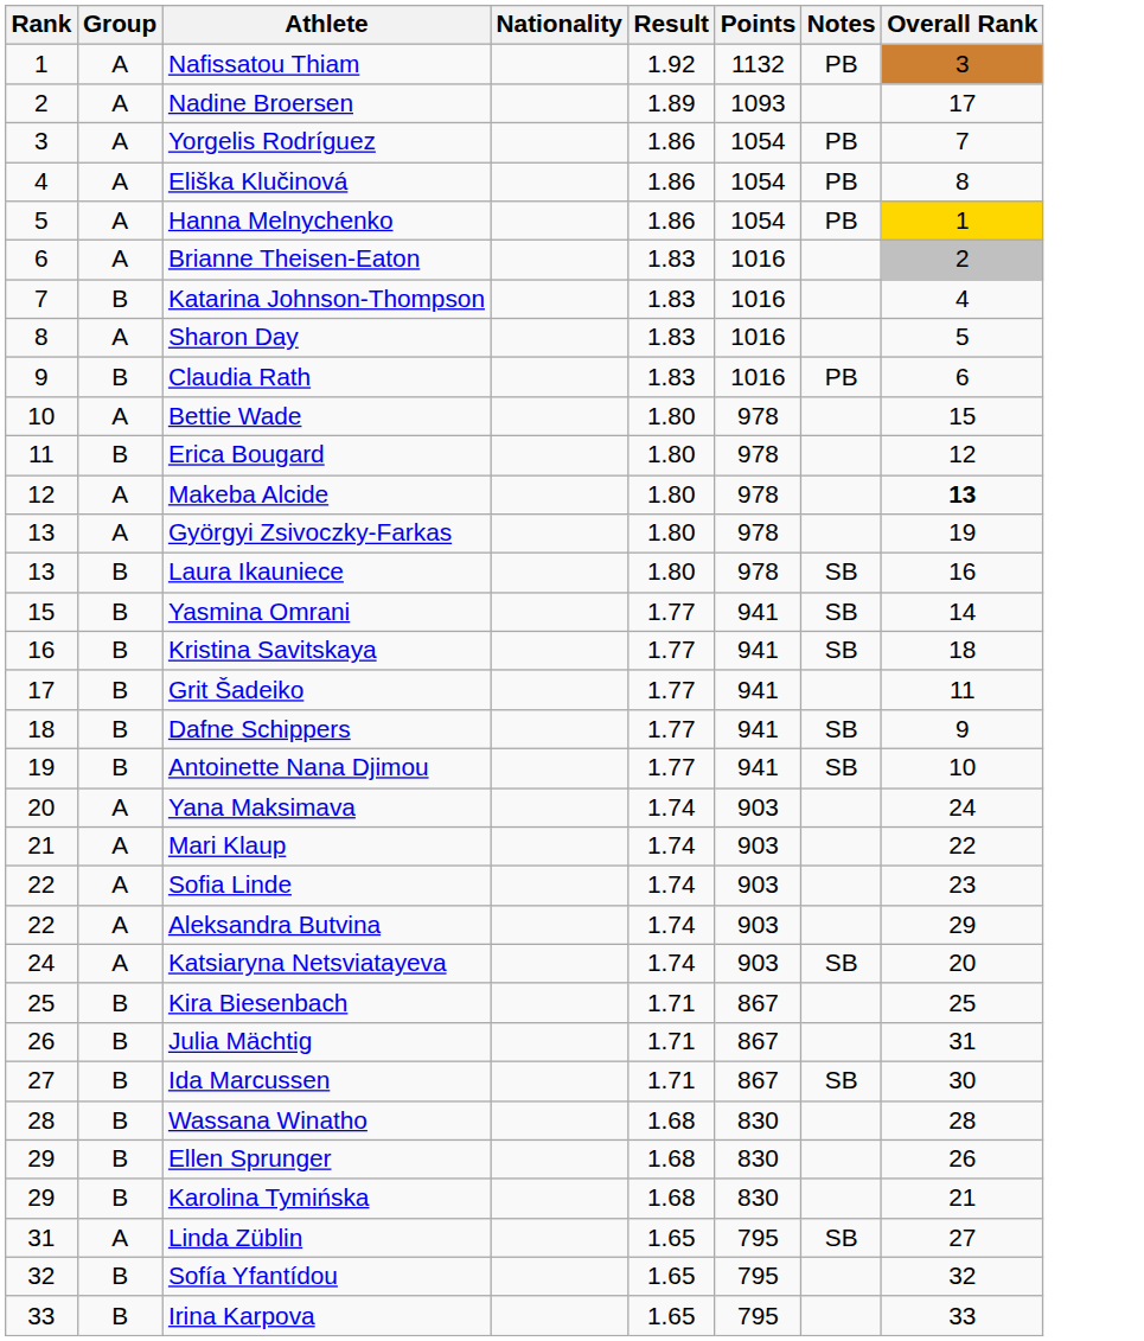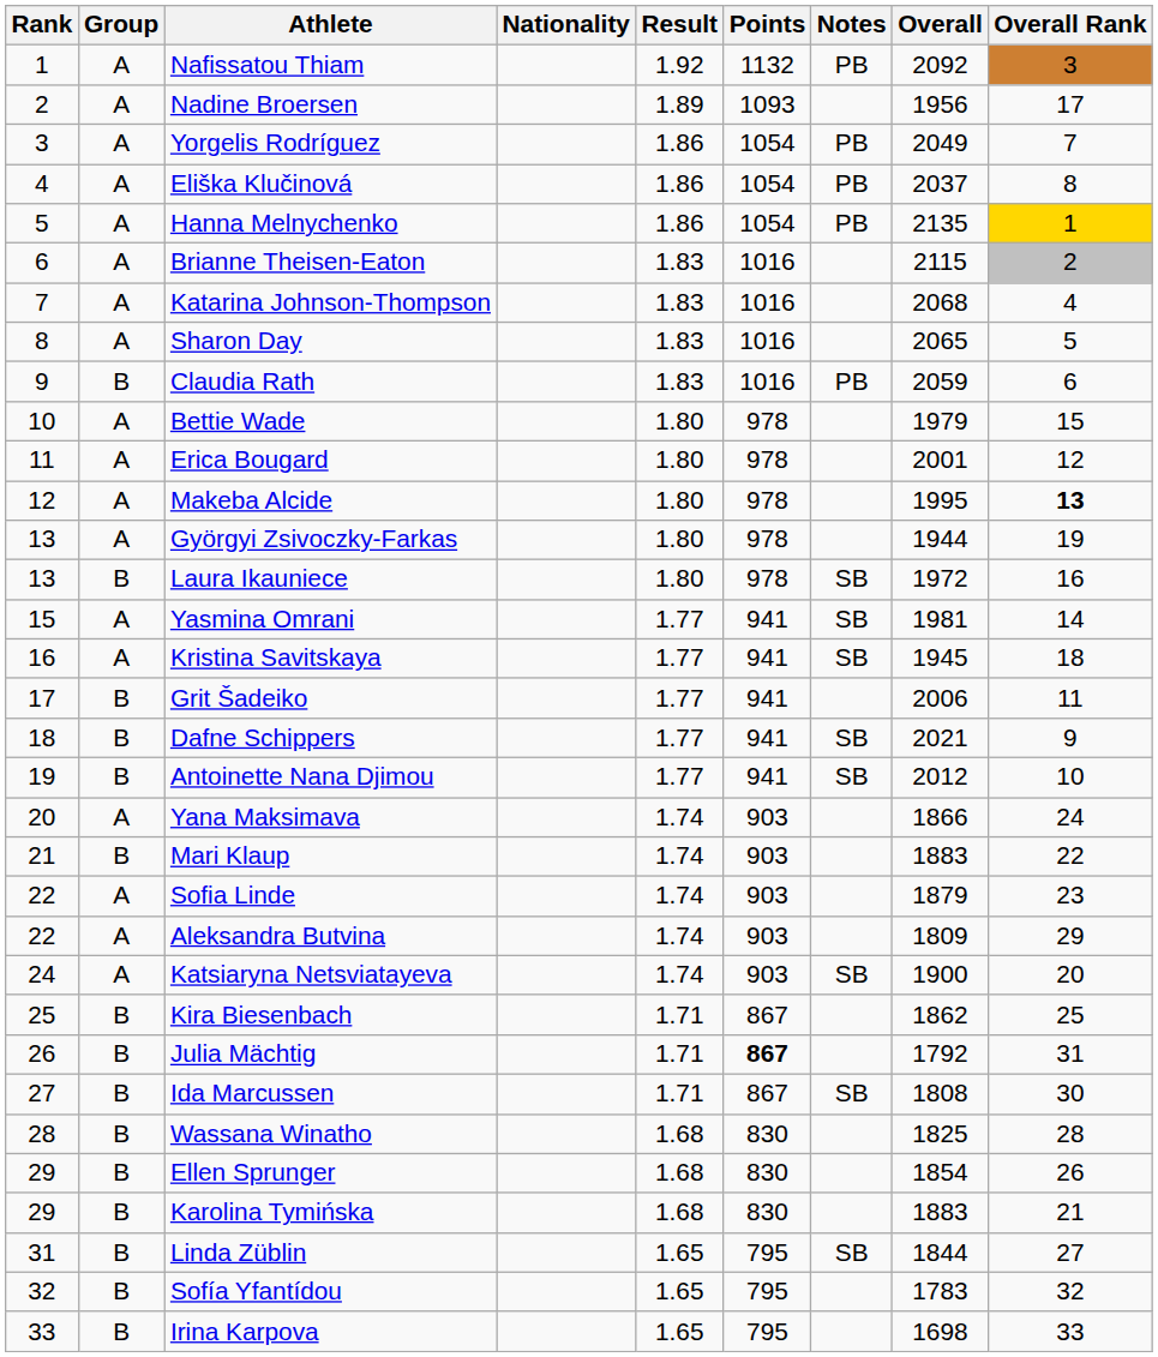+ column: Overall | 2092 | 1956 | 2049 | 2037 | 2135 | 2115 | 2068 | 2065 | 2059 | 1979 | 2001 | 1995 | 1944 | 1972 | 1981 | 1945 | 2006 | 2021 | 2012 | 1866 | 1883 | 1879 | 1809 | 1900 | 1862 | 1792 | 1808 | 1825 | 1854 | 1883 | 1844 | 1783 | 1698
Katarina Johnson-Thompson | Group: B -> A
Erica Bougard | Group: B -> A
Yasmina Omrani | Group: B -> A
Kristina Savitskaya | Group: B -> A
Mari Klaup | Group: A -> B
Julia Mächtig | Points: normal -> bold
Linda Züblin | Group: A -> B
